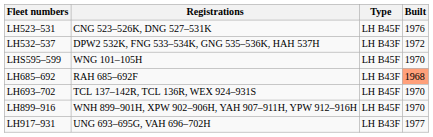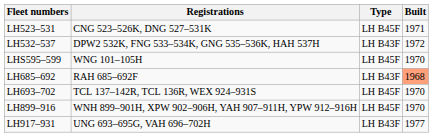LH523–531 | Built: 1976 -> 1971
